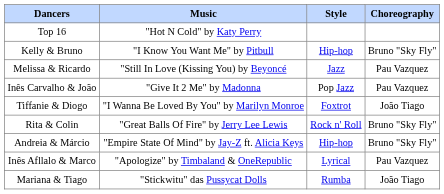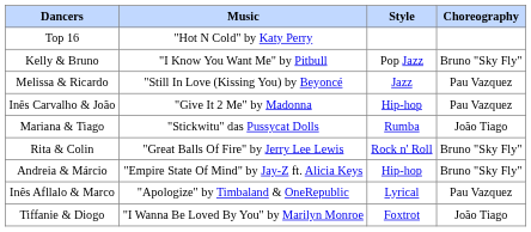Kelly & Bruno | Style: Hip-hop -> Pop Jazz
Inês Carvalho & João | Style: Pop Jazz -> Hip-hop
rows swapped: Mariana & Tiago <-> Tiffanie & Diogo
